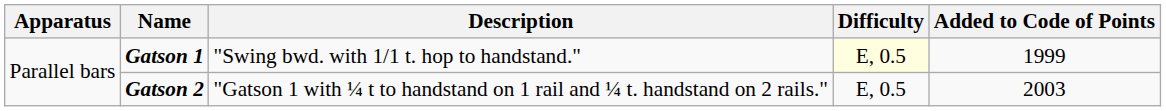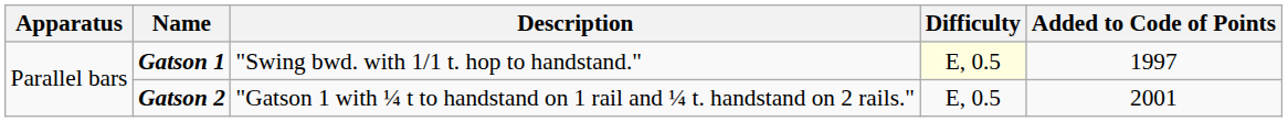Gatson 1 | Added to Code of Points: 1999 -> 1997
Gatson 2 | Added to Code of Points: 2003 -> 2001
